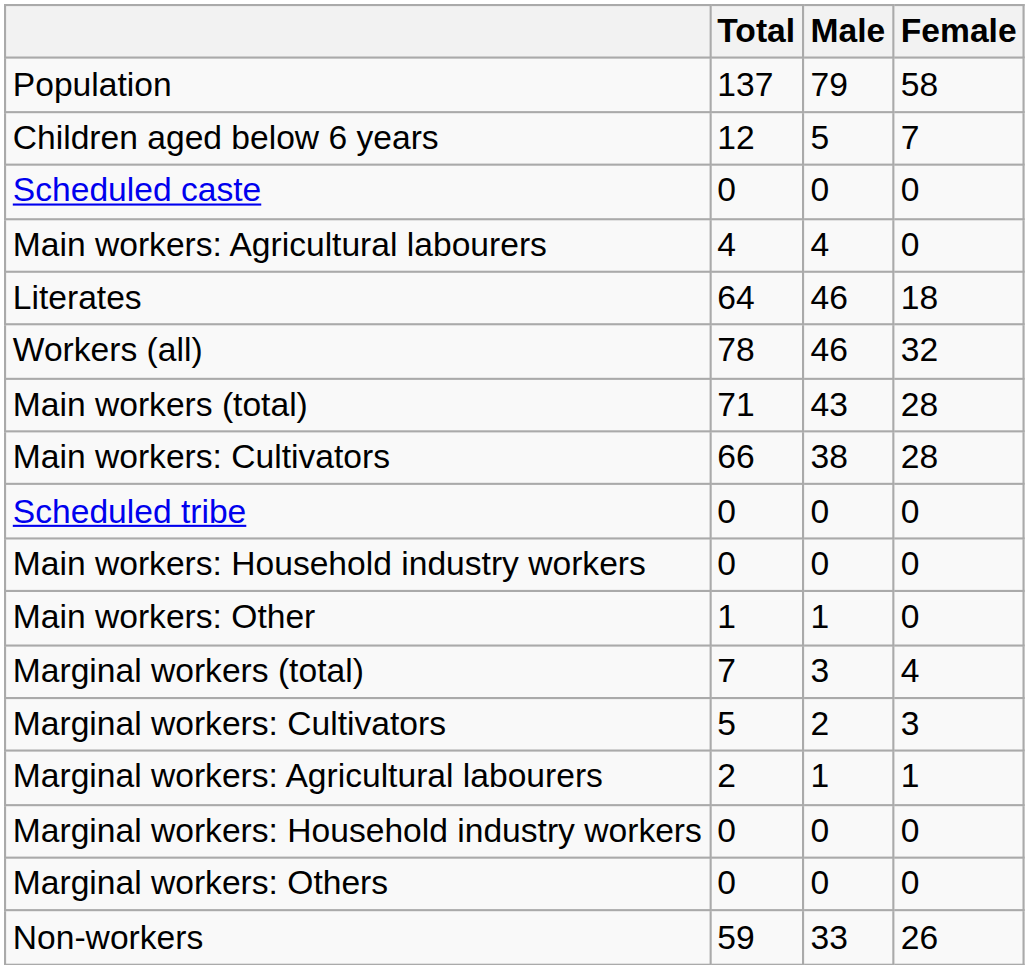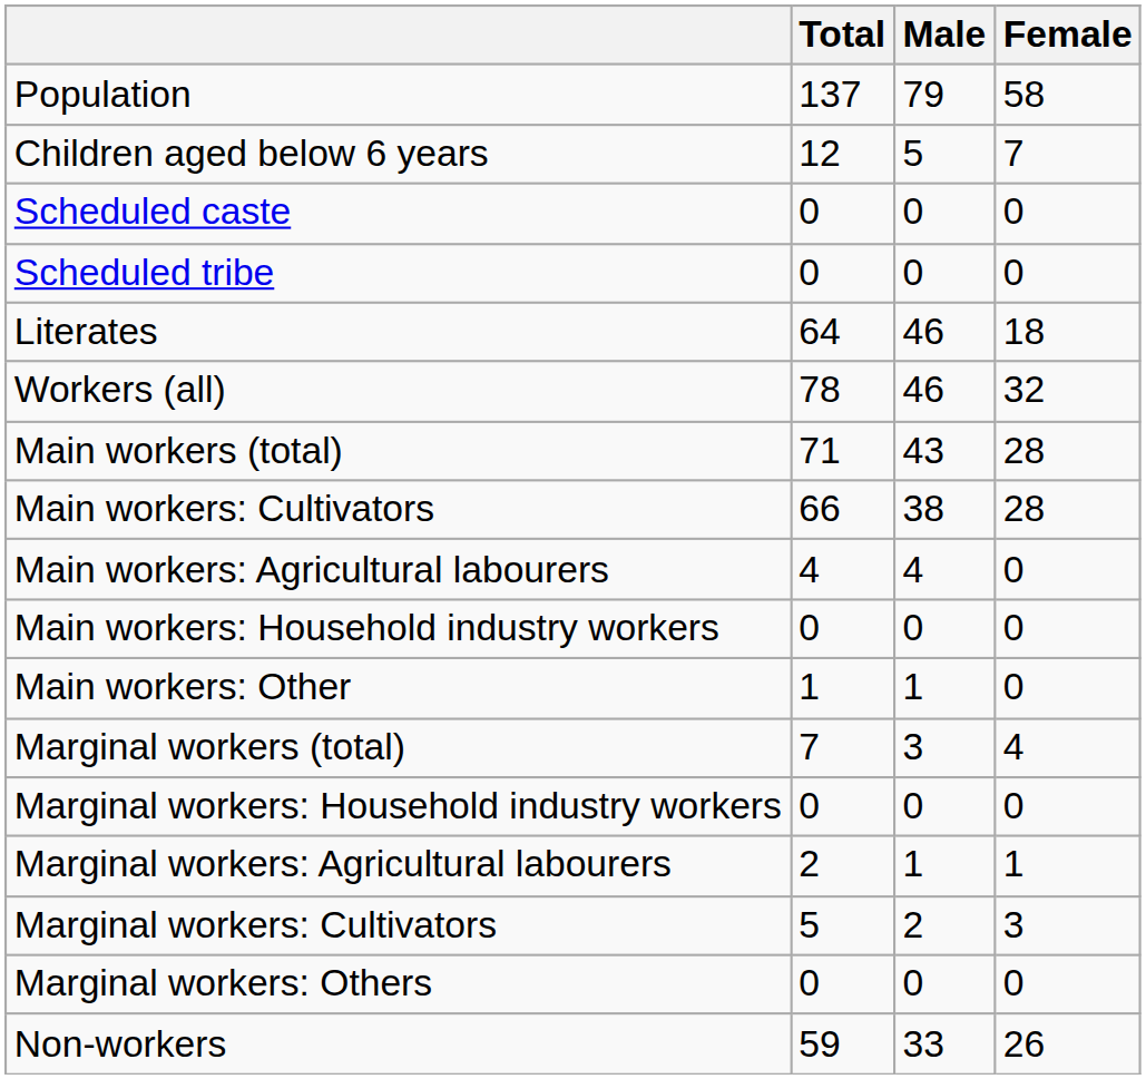rows swapped: Scheduled tribe <-> Main workers: Agricultural labourers
rows swapped: Marginal workers: Cultivators <-> Marginal workers: Household industry workers
